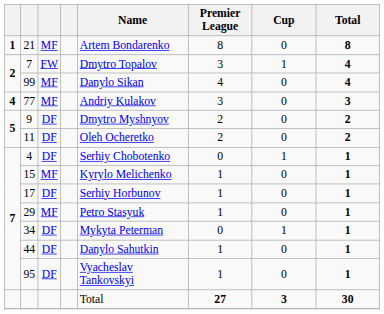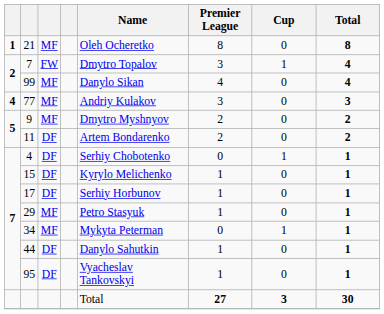21 | Name: Artem Bondarenko -> Oleh Ocheretko
9 | column 3: DF -> MF
11 | Name: Oleh Ocheretko -> Artem Bondarenko
15 | column 3: MF -> DF
34 | column 3: DF -> MF
